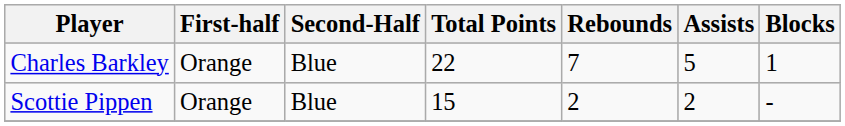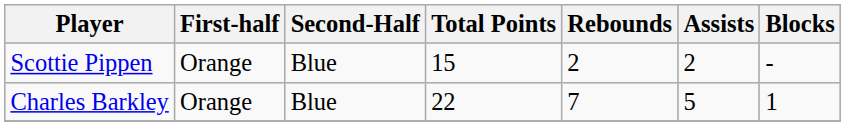rows swapped: Scottie Pippen <-> Charles Barkley
